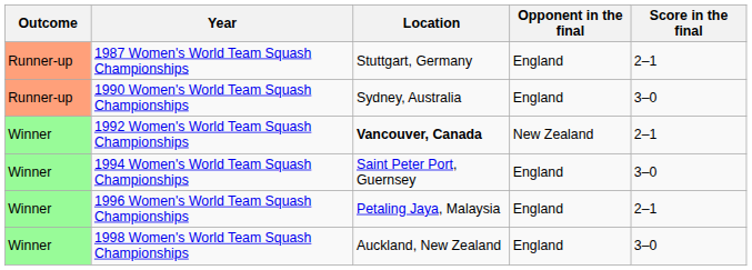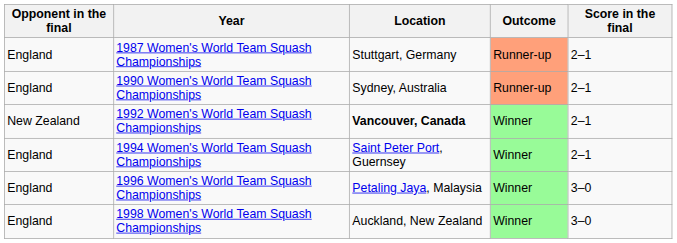columns swapped: Outcome <-> Opponent in the final
1990 Women's World Team Squash Championships | Score in the final: 3–0 -> 2–1
1994 Women's World Team Squash Championships | Score in the final: 3–0 -> 2–1
1996 Women's World Team Squash Championships | Score in the final: 2–1 -> 3–0
